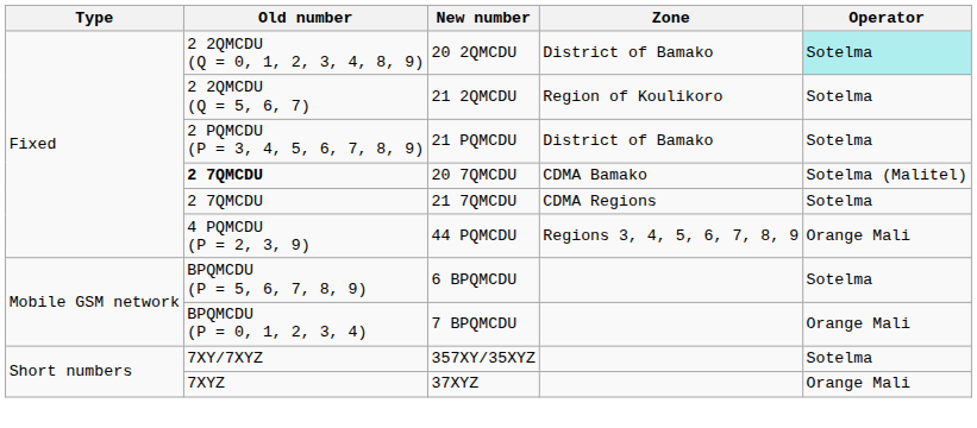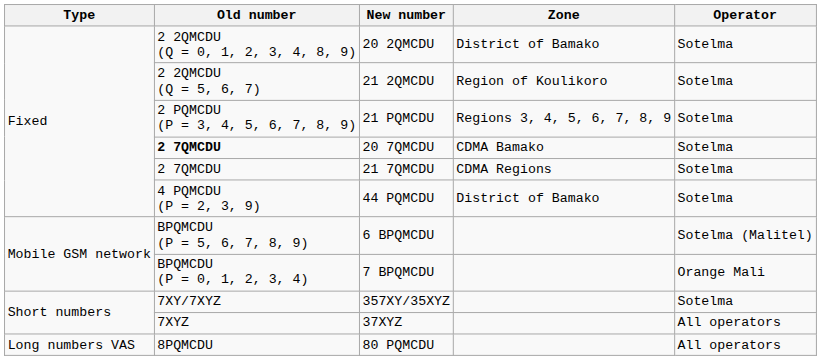20 2QMCDU | Operator: paleturquoise background -> no background
21 PQMCDU | Zone: District of Bamako -> Regions 3, 4, 5, 6, 7, 8, 9
20 7QMCDU | Operator: Sotelma (Malitel) -> Sotelma
44 PQMCDU | Zone: Regions 3, 4, 5, 6, 7, 8, 9 -> District of Bamako
44 PQMCDU | Operator: Orange Mali -> Sotelma
6 BPQMCDU | Operator: Sotelma -> Sotelma (Malitel)
37XYZ | Operator: Orange Mali -> All operators
+ row: Long numbers VAS | 8PQMCDU | 80 PQMCDU | All operators
